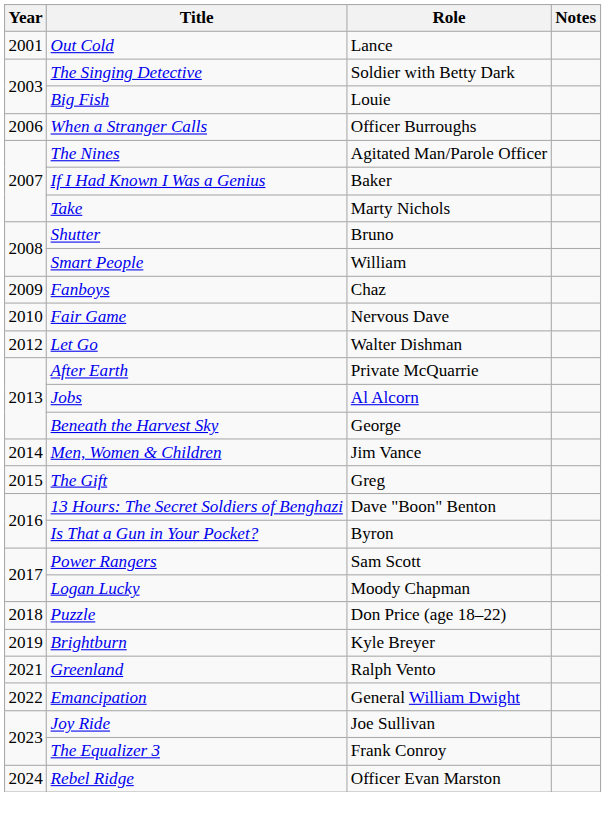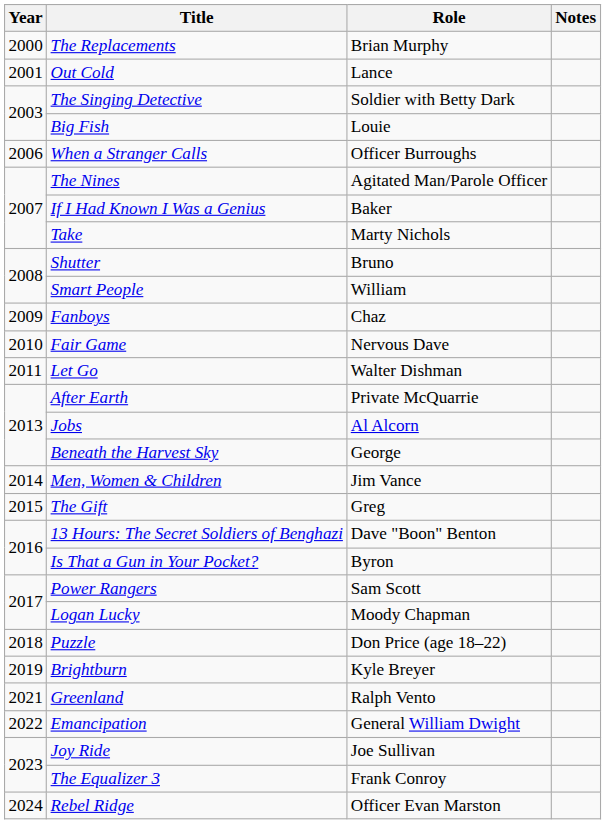+ row: 2000 | The Replacements | Brian Murphy
Let Go | Year: 2012 -> 2011
